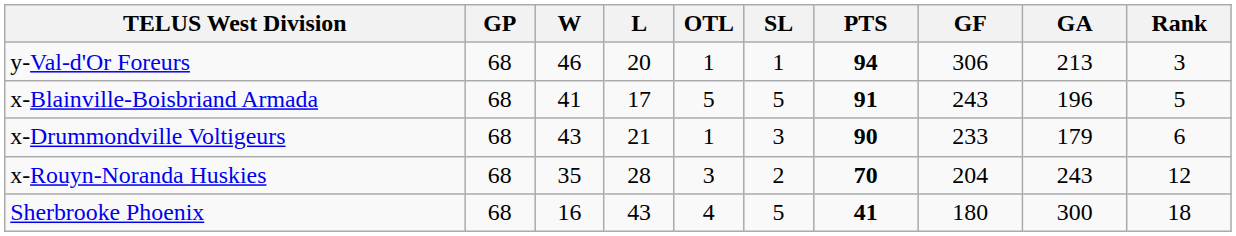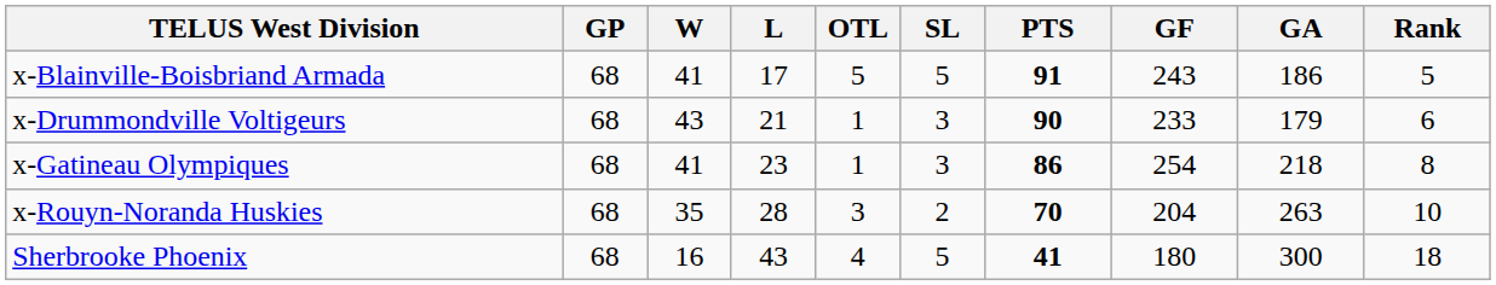- row: y-Val-d'Or Foreurs | 68 | 46 | 20 | 1 | 1 | 94 | 306 | 213 | 3
x-Blainville-Boisbriand Armada | GA: 196 -> 186
+ row: x-Gatineau Olympiques | 68 | 41 | 23 | 1 | 3 | 86 | 254 | 218 | 8
x-Rouyn-Noranda Huskies | GA: 243 -> 263
x-Rouyn-Noranda Huskies | Rank: 12 -> 10
